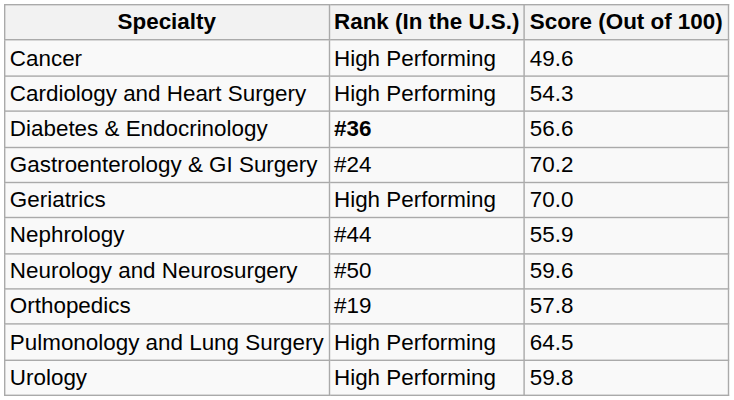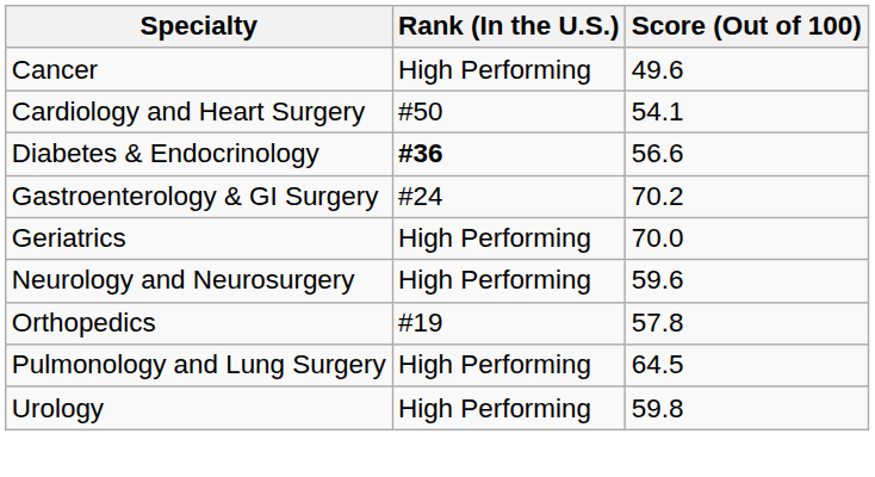Cardiology and Heart Surgery | Rank (In the U.S.): High Performing -> #50
Cardiology and Heart Surgery | Score (Out of 100): 54.3 -> 54.1
- row: Nephrology | #44 | 55.9
Neurology and Neurosurgery | Rank (In the U.S.): #50 -> High Performing
